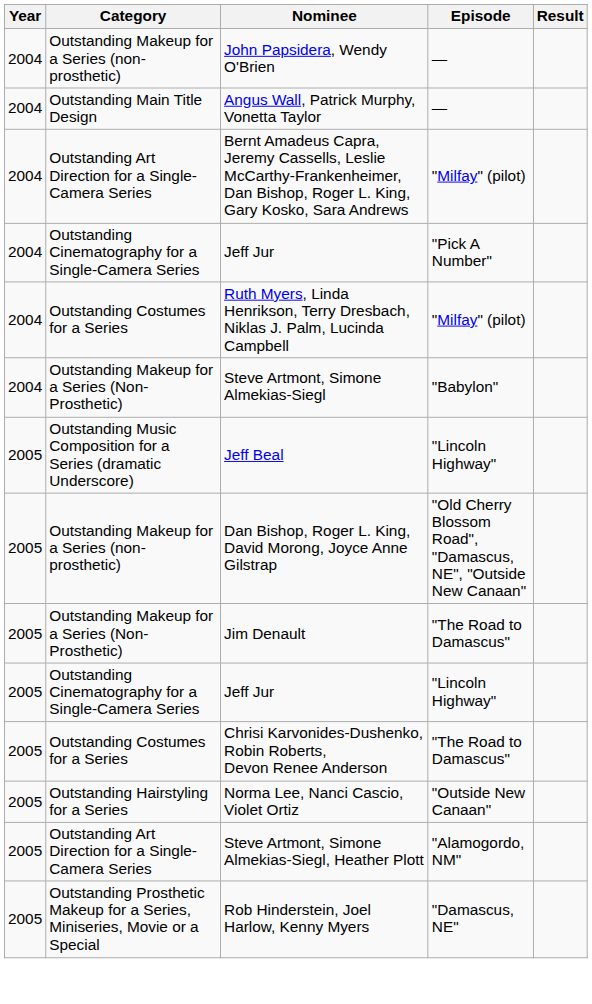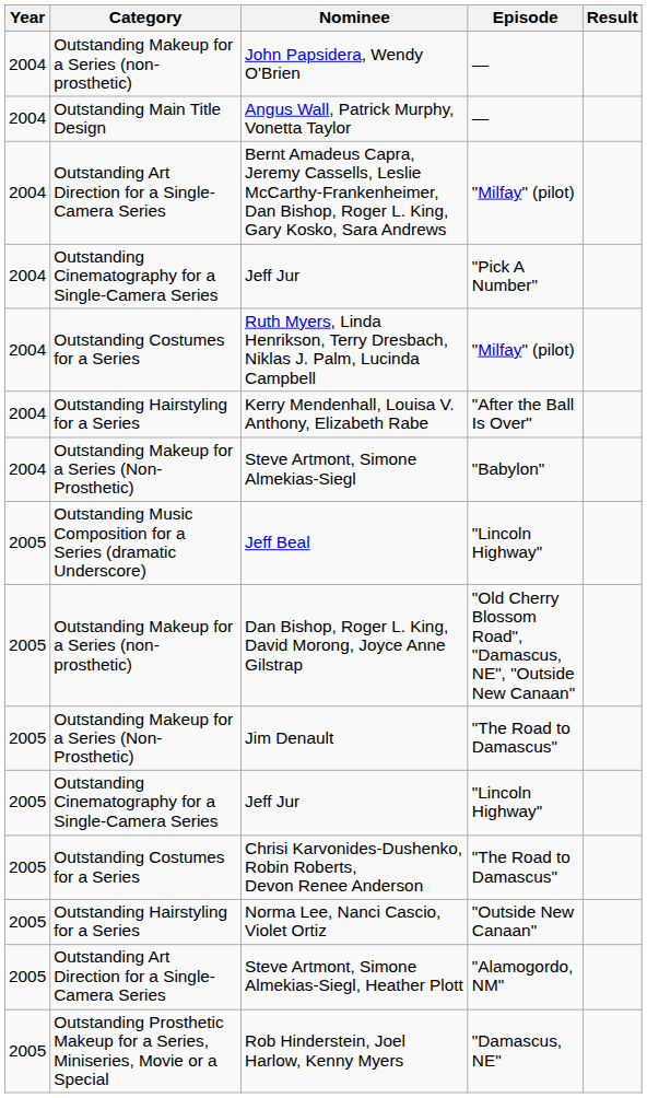+ row: 2004 | Outstanding Hairstyling for a Series | Kerry Mendenhall, Louisa V. Anthony, Elizabeth Rabe | "After the Ball Is Over"
